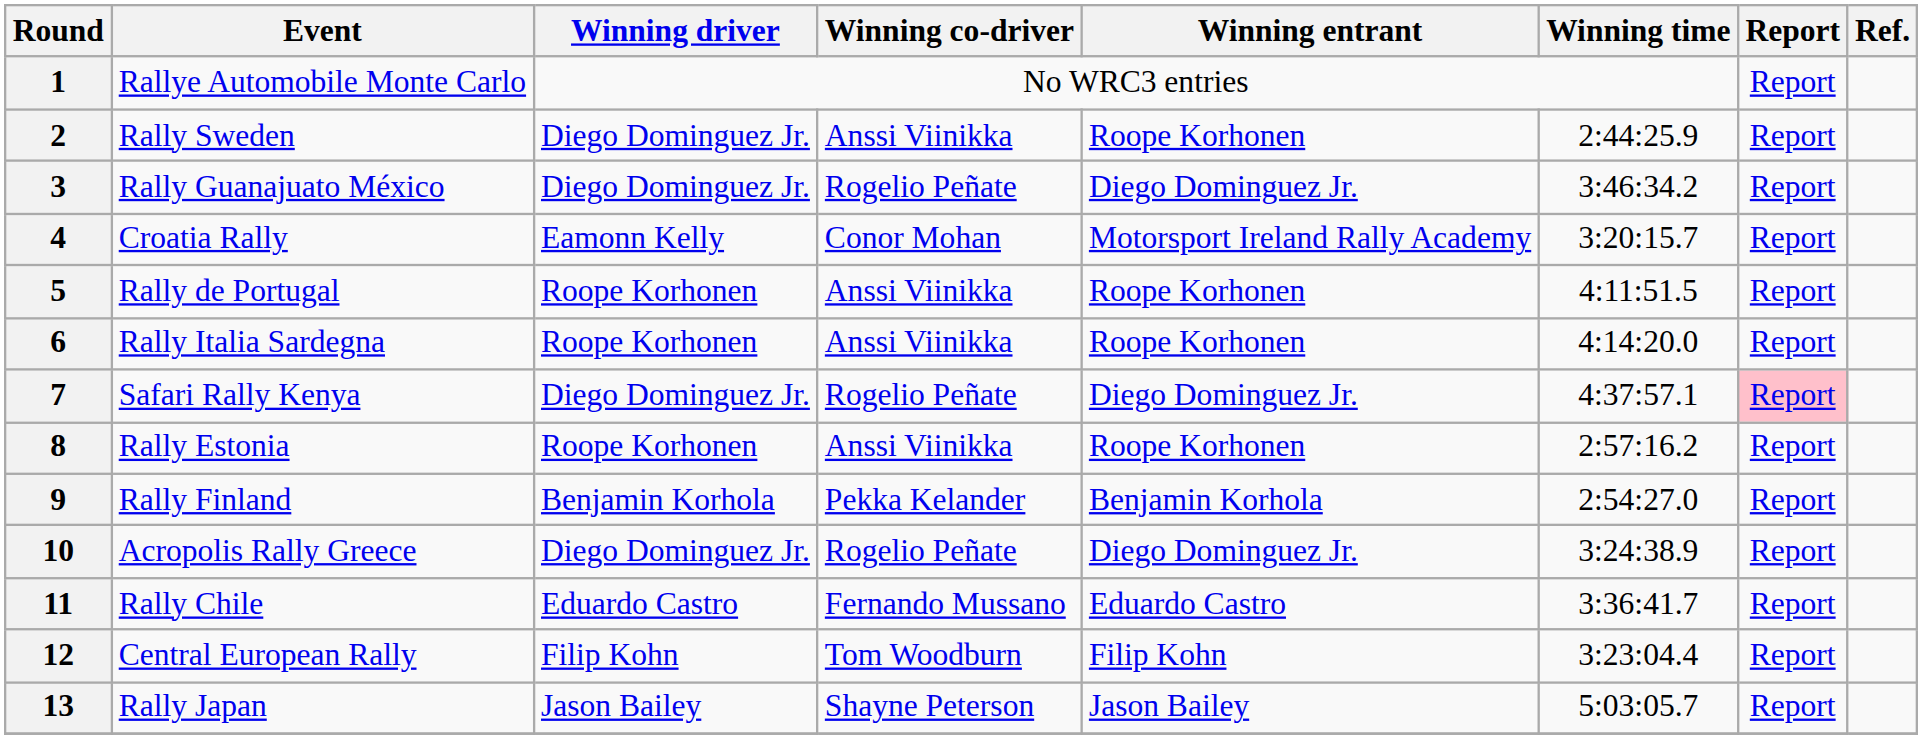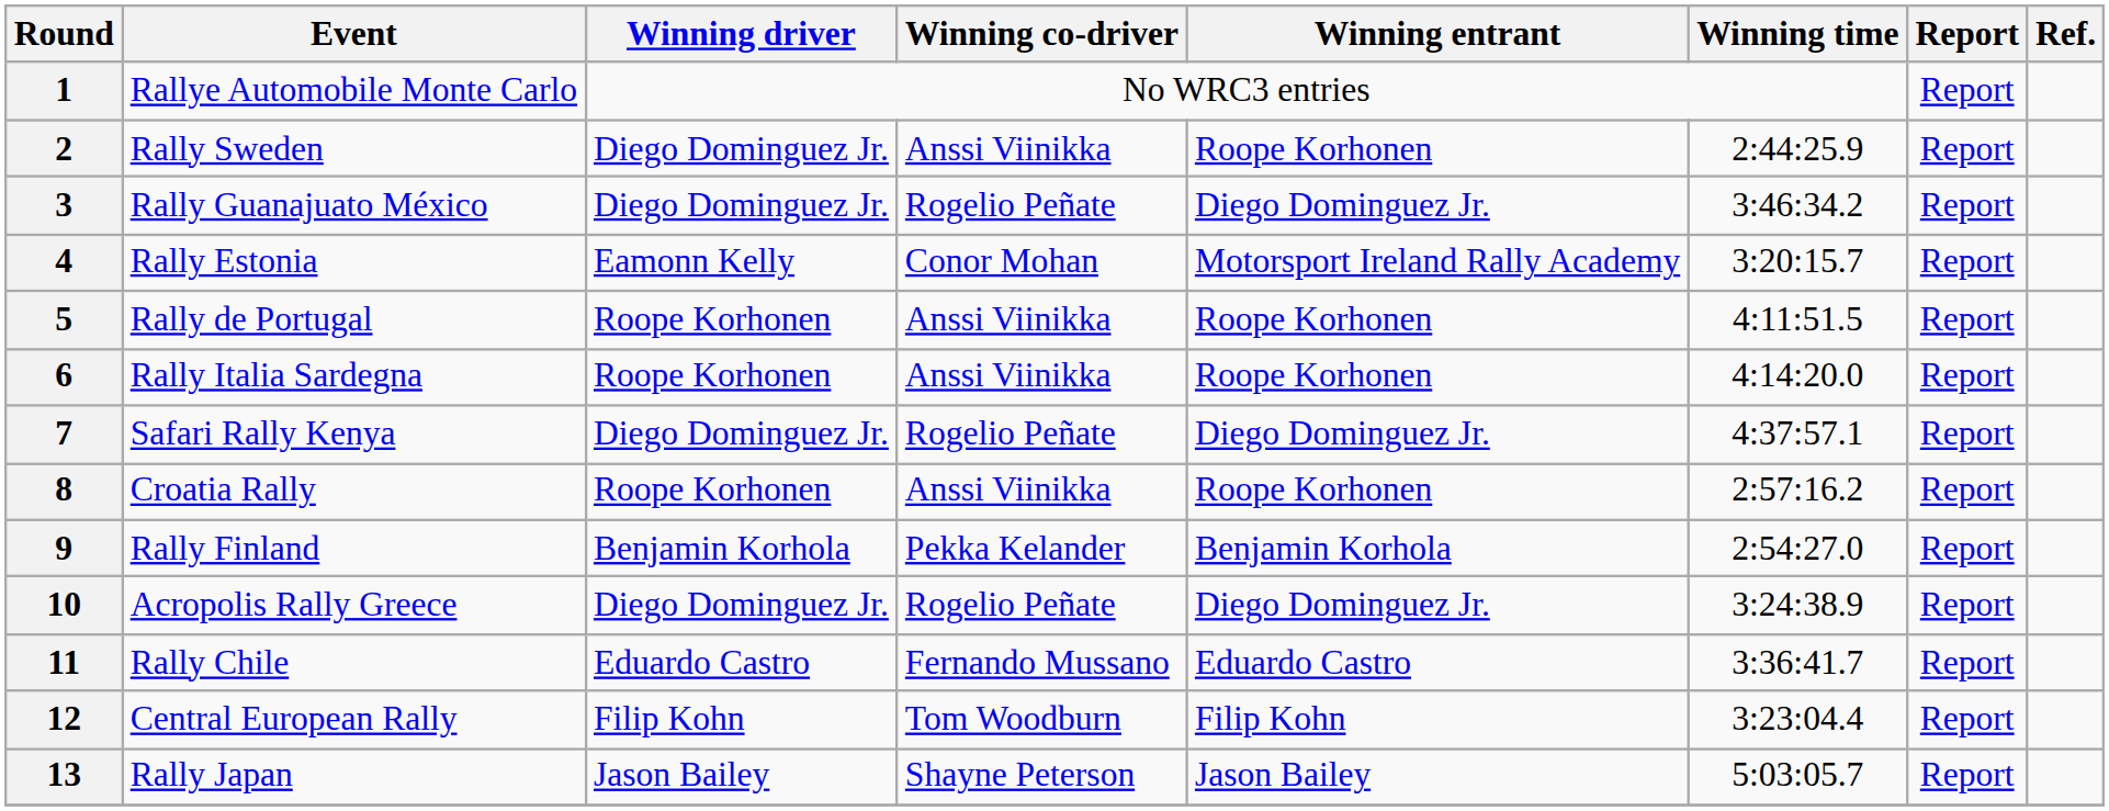4 | Event: Croatia Rally -> Rally Estonia
7 | Report: pink background -> no background
8 | Event: Rally Estonia -> Croatia Rally
